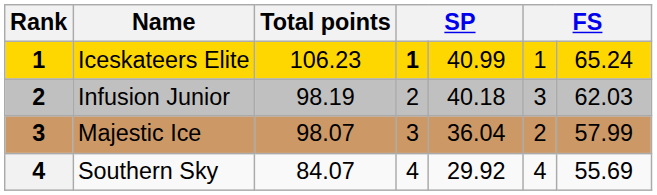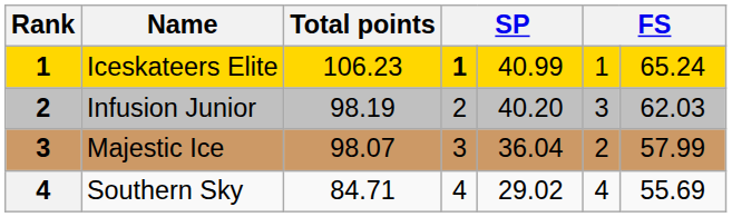Infusion Junior | column 5: 40.18 -> 40.20
Southern Sky | Total points: 84.07 -> 84.71
Southern Sky | column 5: 29.92 -> 29.02
